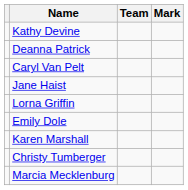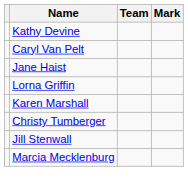- row: Deanna Patrick
- row: Emily Dole
+ row: Jill Stenwall
